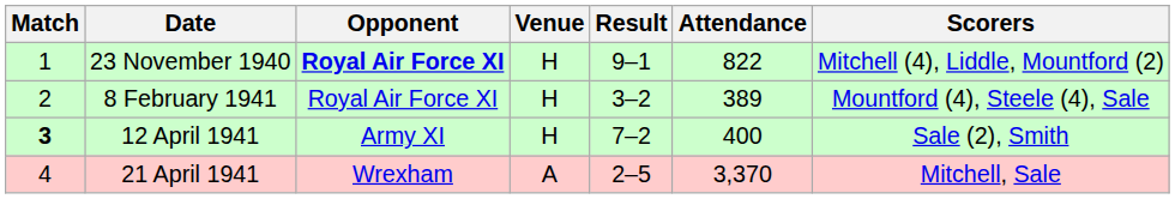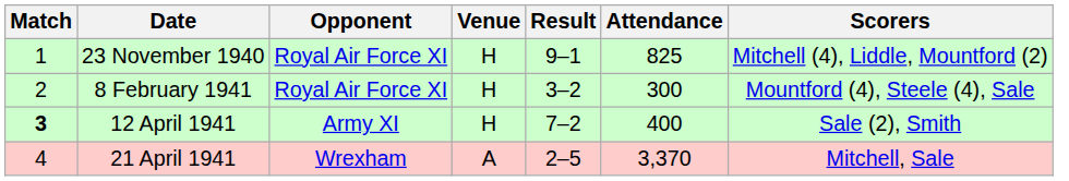23 November 1940 | Opponent: bold -> normal
23 November 1940 | Attendance: 822 -> 825
8 February 1941 | Attendance: 389 -> 300
